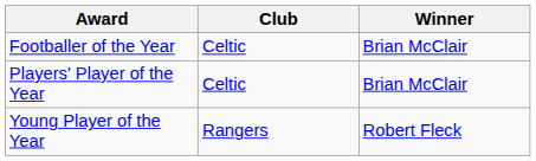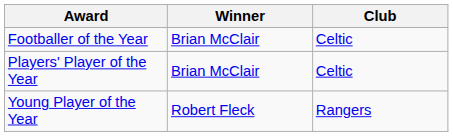columns swapped: Winner <-> Club
